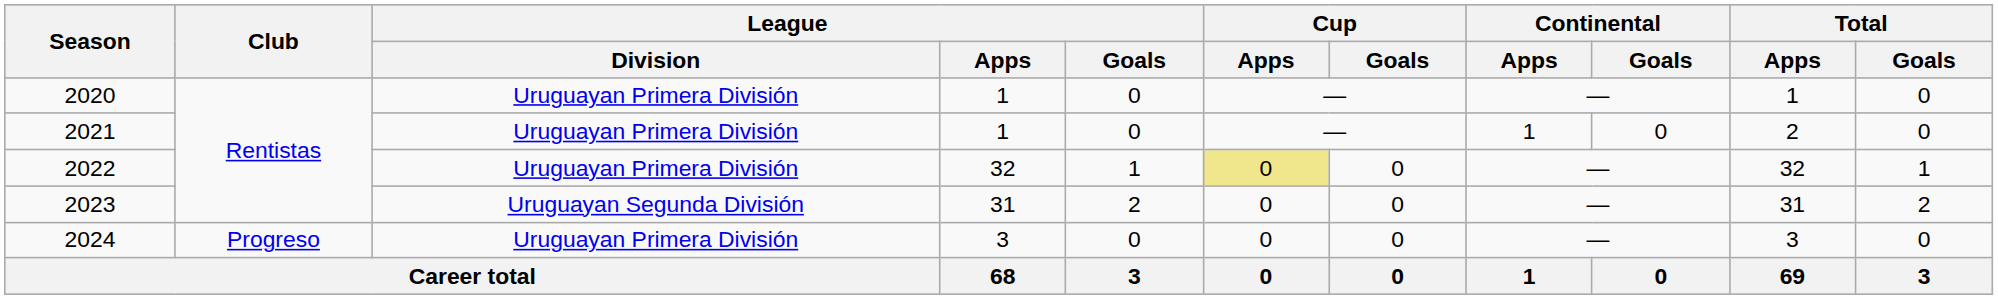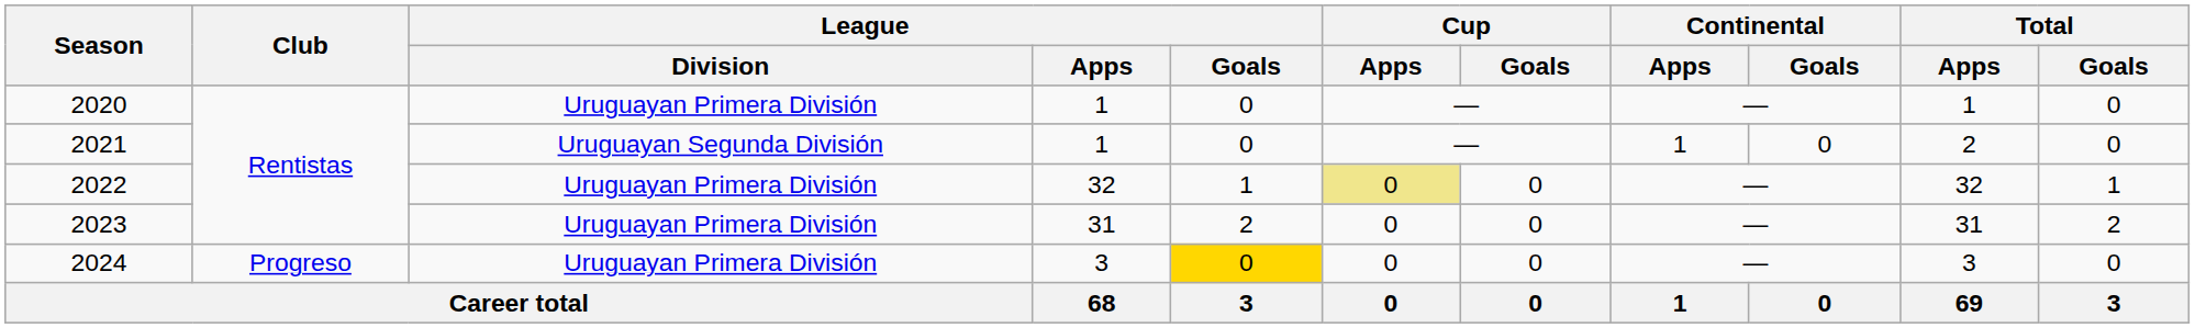2021 | League / Division: Uruguayan Primera División -> Uruguayan Segunda División
2023 | League / Division: Uruguayan Segunda División -> Uruguayan Primera División
2024 | League / Goals: no background -> gold background
